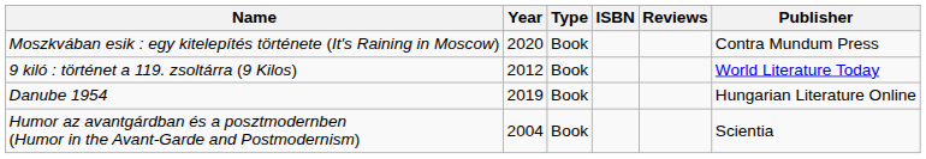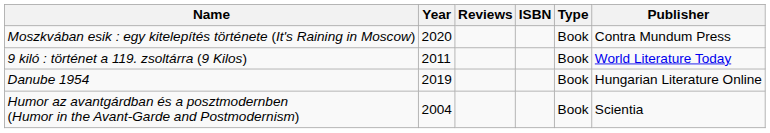columns swapped: Type <-> Reviews
9 kiló : történet a 119. zsoltárra (9 Kilos) | Year: 2012 -> 2011
